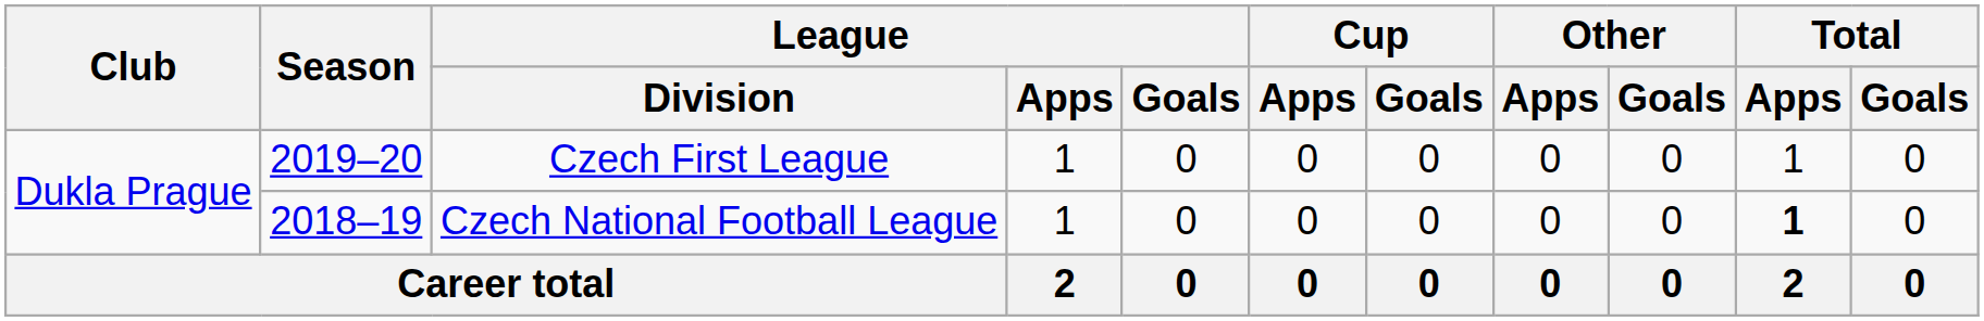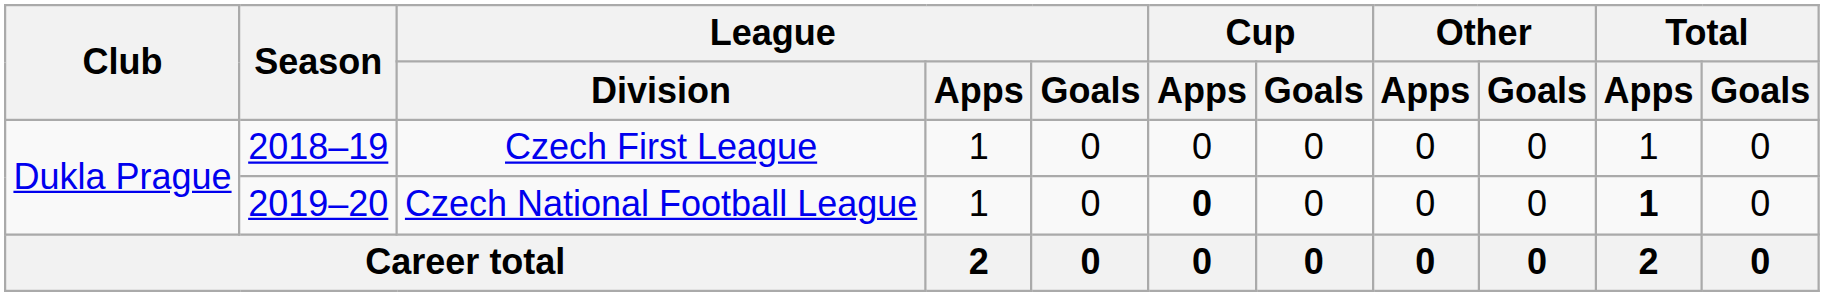Czech First League | Season: 2019–20 -> 2018–19
Czech National Football League | Season: 2018–19 -> 2019–20
Czech National Football League | Cup / Apps: normal -> bold
